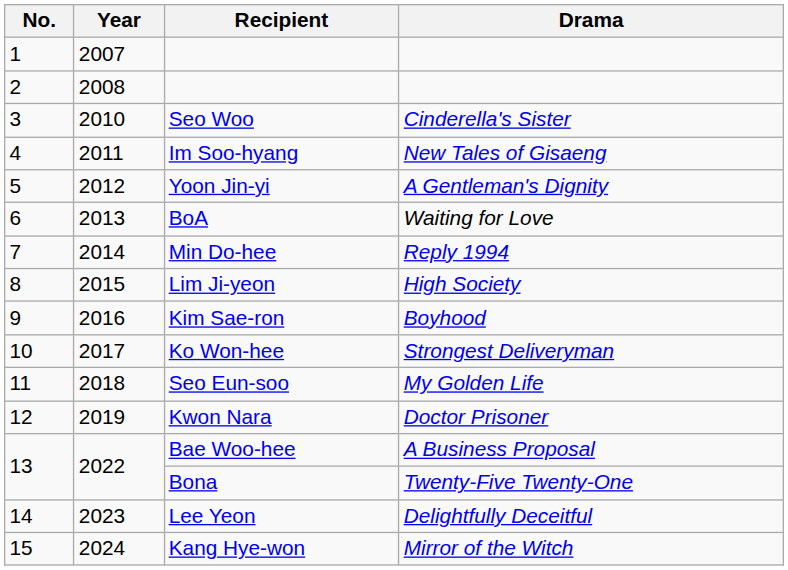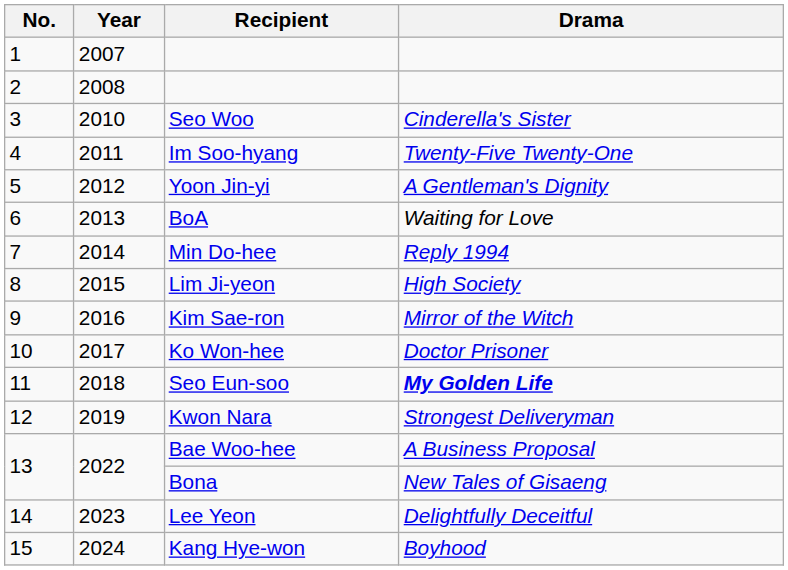Im Soo-hyang | Drama: New Tales of Gisaeng -> Twenty-Five Twenty-One
Kim Sae-ron | Drama: Boyhood -> Mirror of the Witch
Ko Won-hee | Drama: Strongest Deliveryman -> Doctor Prisoner
Seo Eun-soo | Drama: normal -> bold
Kwon Nara | Drama: Doctor Prisoner -> Strongest Deliveryman
Bona | Drama: Twenty-Five Twenty-One -> New Tales of Gisaeng
Kang Hye-won | Drama: Mirror of the Witch -> Boyhood
